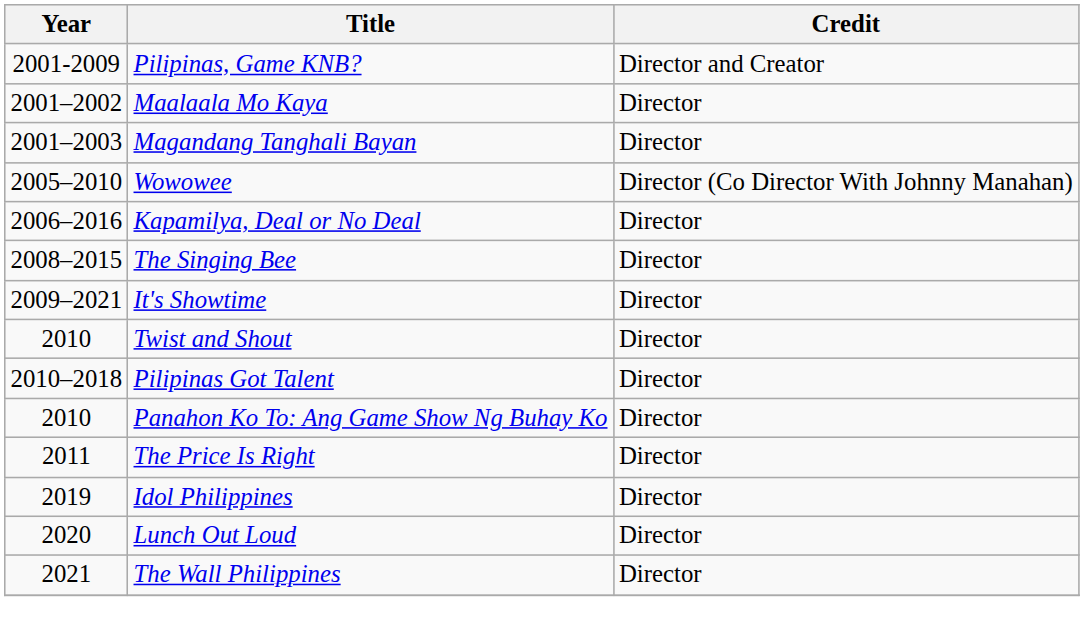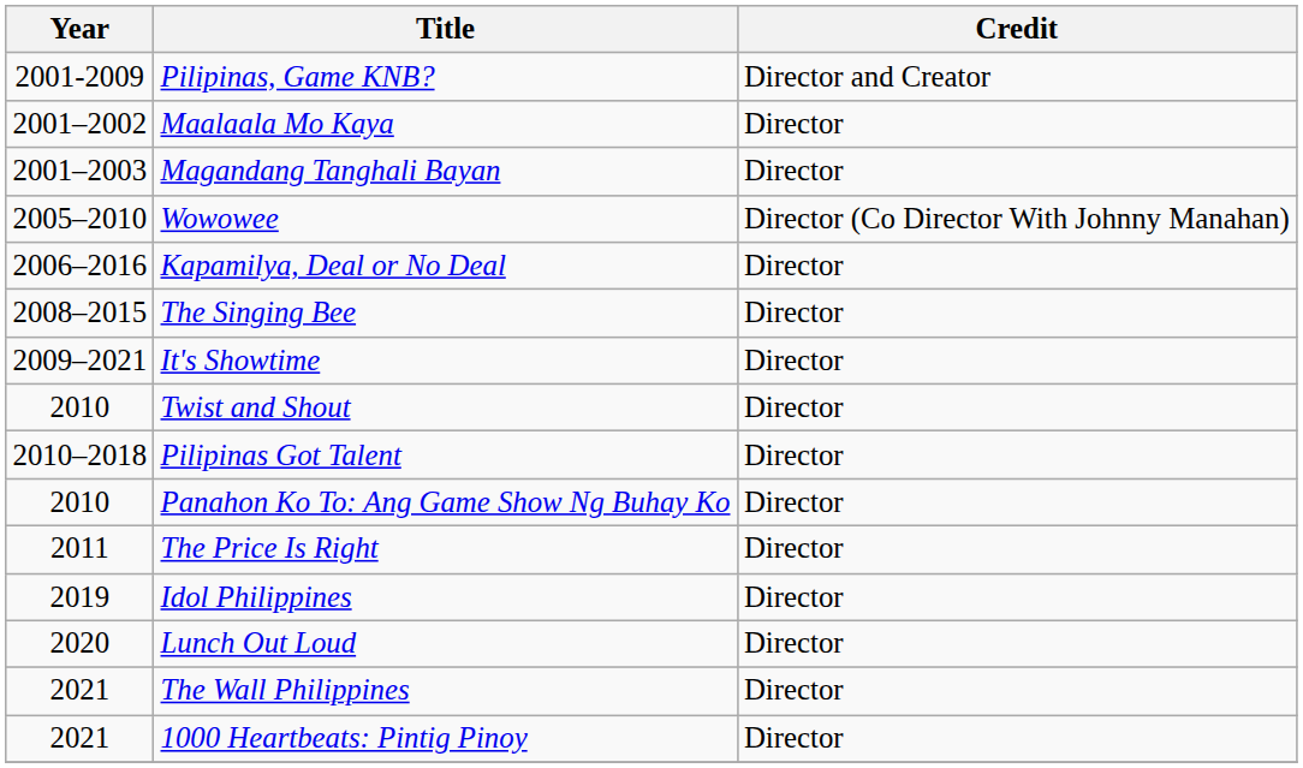+ row: 2021 | 1000 Heartbeats: Pintig Pinoy | Director
